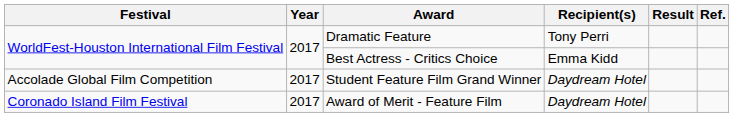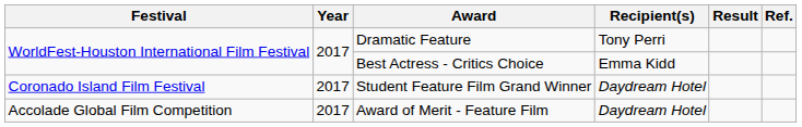Student Feature Film Grand Winner | Festival: Accolade Global Film Competition -> Coronado Island Film Festival
Award of Merit - Feature Film | Festival: Coronado Island Film Festival -> Accolade Global Film Competition
